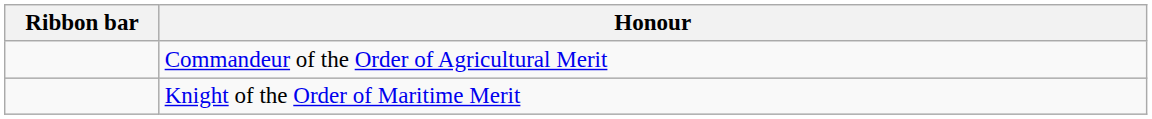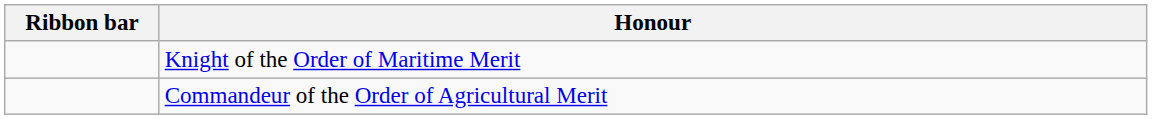rows swapped: Knight of the Order of Maritime Merit <-> Commandeur of the Order of Agricultural Merit
